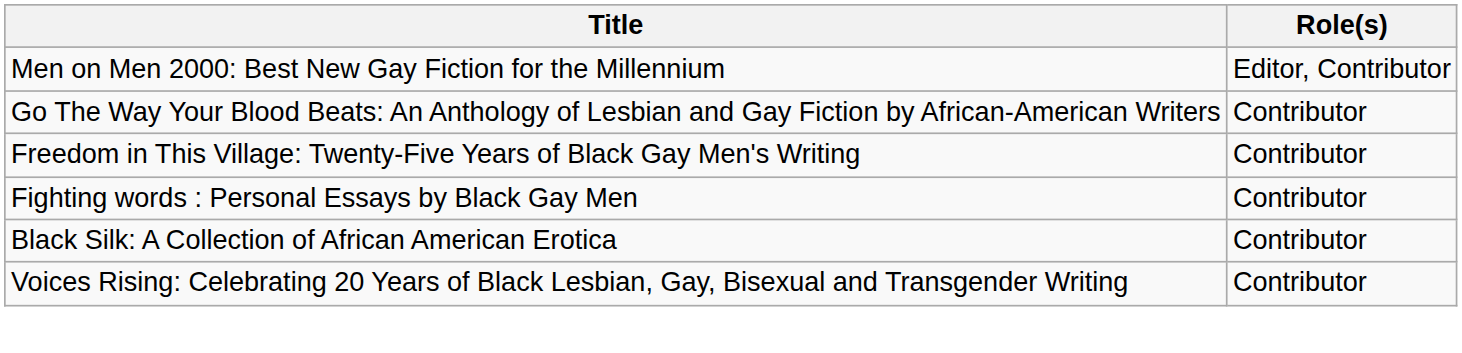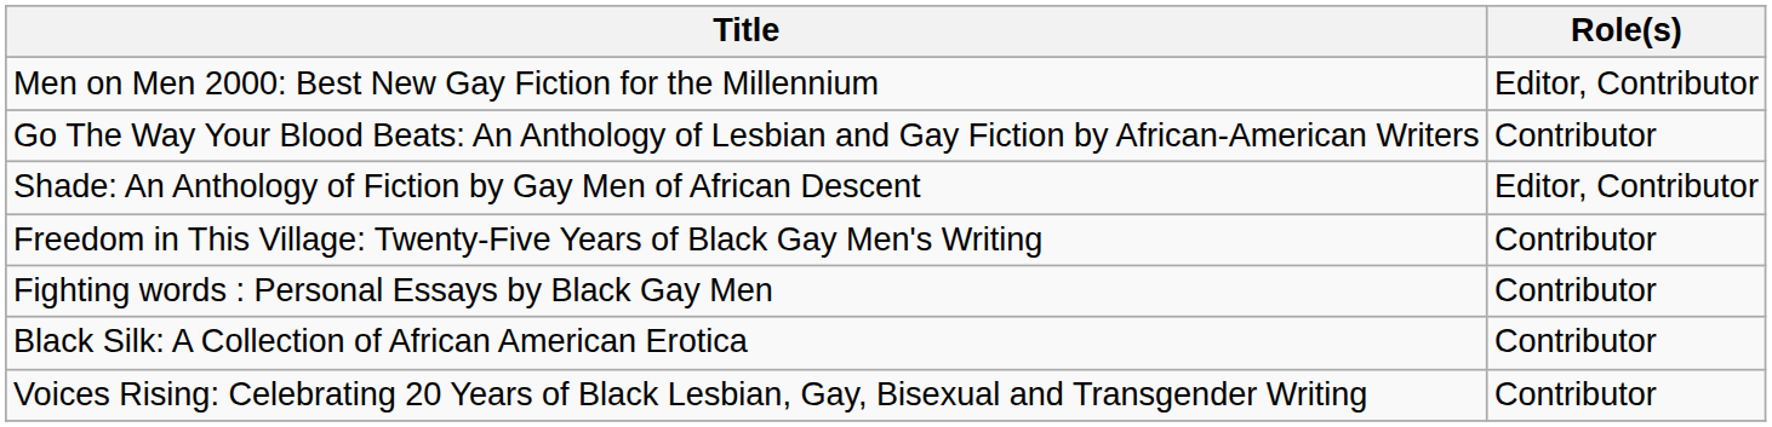+ row: Shade: An Anthology of Fiction by Gay Men of African Descent | Editor, Contributor
